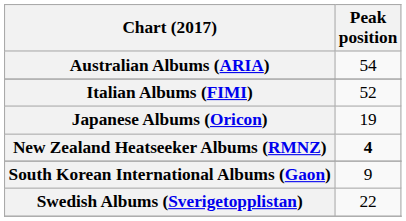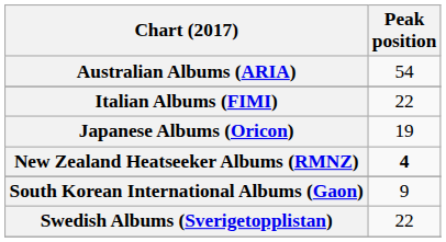Italian Albums (FIMI) | Peak position: 52 -> 22
